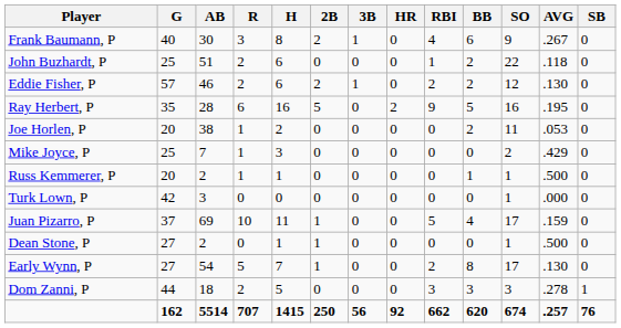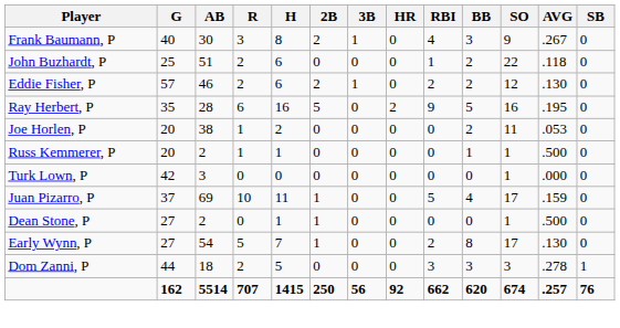Frank Baumann, P | BB: 6 -> 3
- row: Mike Joyce, P | 25 | 7 | 1 | 3 | 0 | 0 | 0 | 0 | 0 | 2 | .429 | 0
